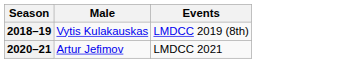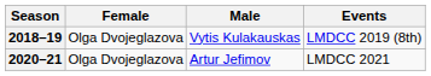+ column: Female | Olga Dvojeglazova | Olga Dvojeglazova
